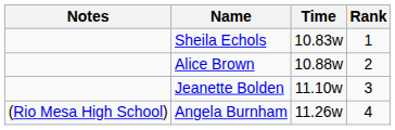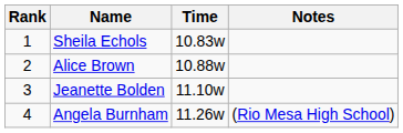columns swapped: Rank <-> Notes
